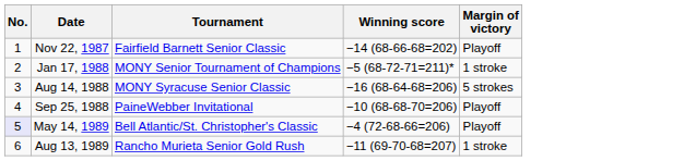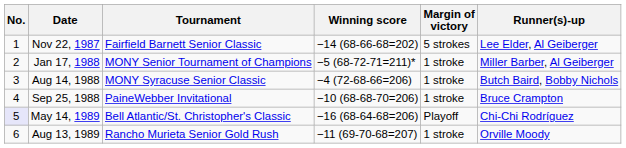+ column: Runner(s)-up | Lee Elder, Al Geiberger | Miller Barber, Al Geiberger | Butch Baird, Bobby Nichols | Bruce Crampton | Chi-Chi Rodríguez | Orville Moody
Nov 22, 1987 | Margin of victory: Playoff -> 5 strokes
Aug 14, 1988 | Winning score: −16 (68-64-68=206) -> −4 (72-68-66=206)
Aug 14, 1988 | Margin of victory: 5 strokes -> 1 stroke
Sep 25, 1988 | Margin of victory: Playoff -> 1 stroke
May 14, 1989 | Winning score: −4 (72-68-66=206) -> −16 (68-64-68=206)
